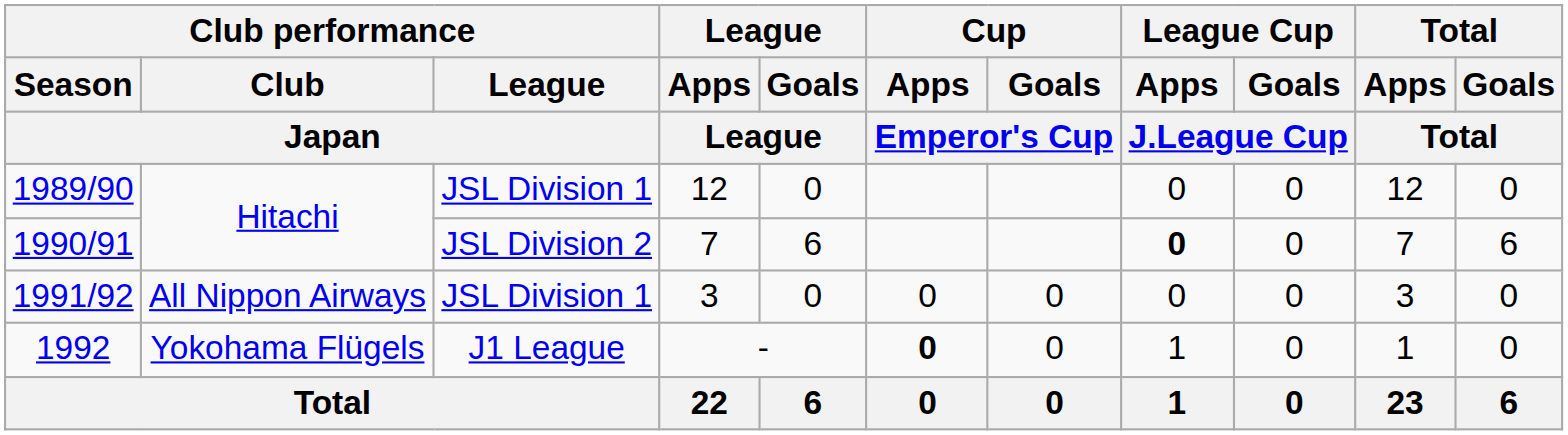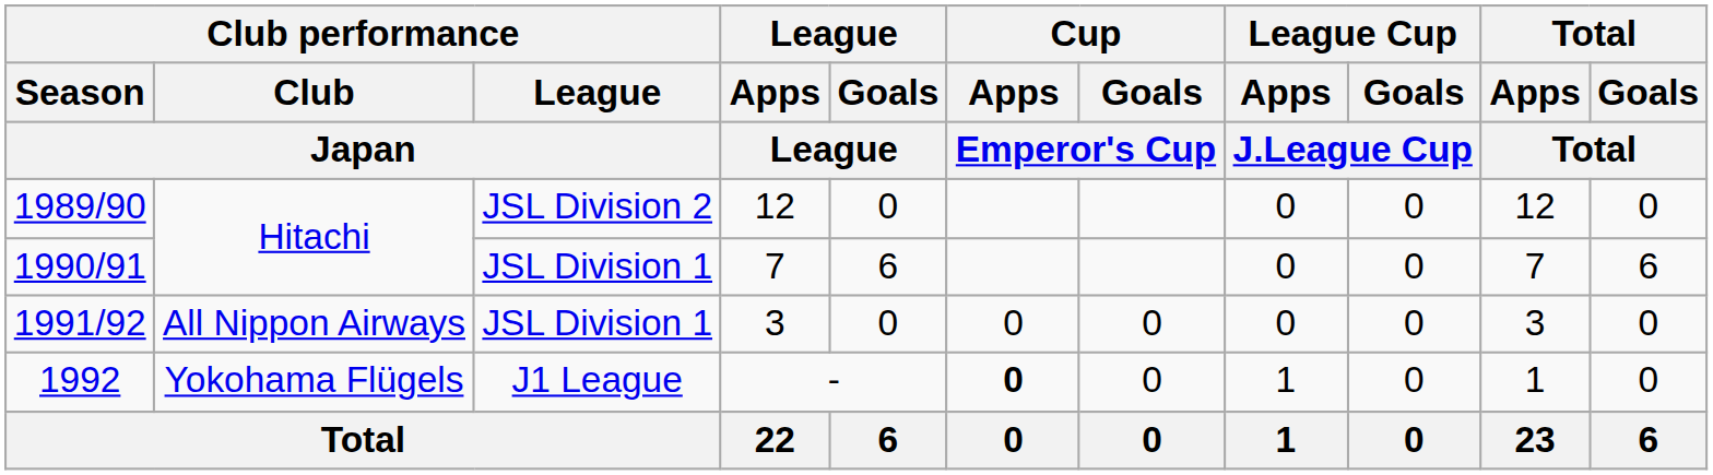1989/90 | Club performance / League / Japan: JSL Division 1 -> JSL Division 2
1990/91 | Club performance / League / Japan: JSL Division 2 -> JSL Division 1
1990/91 | League Cup / Apps / J.League Cup: bold -> normal
